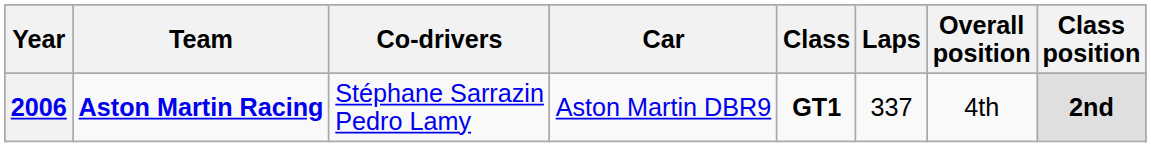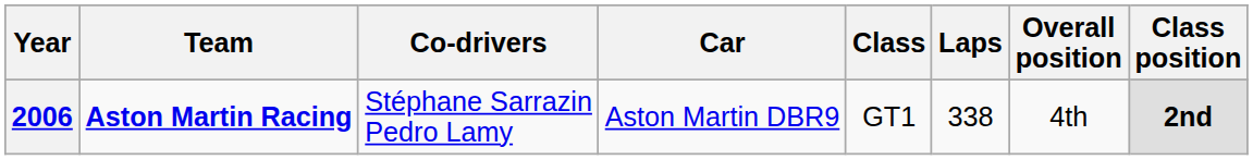2006 | Class: bold -> normal
2006 | Laps: 337 -> 338
